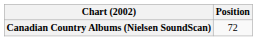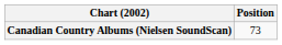Canadian Country Albums (Nielsen SoundScan) | Position: 72 -> 73
